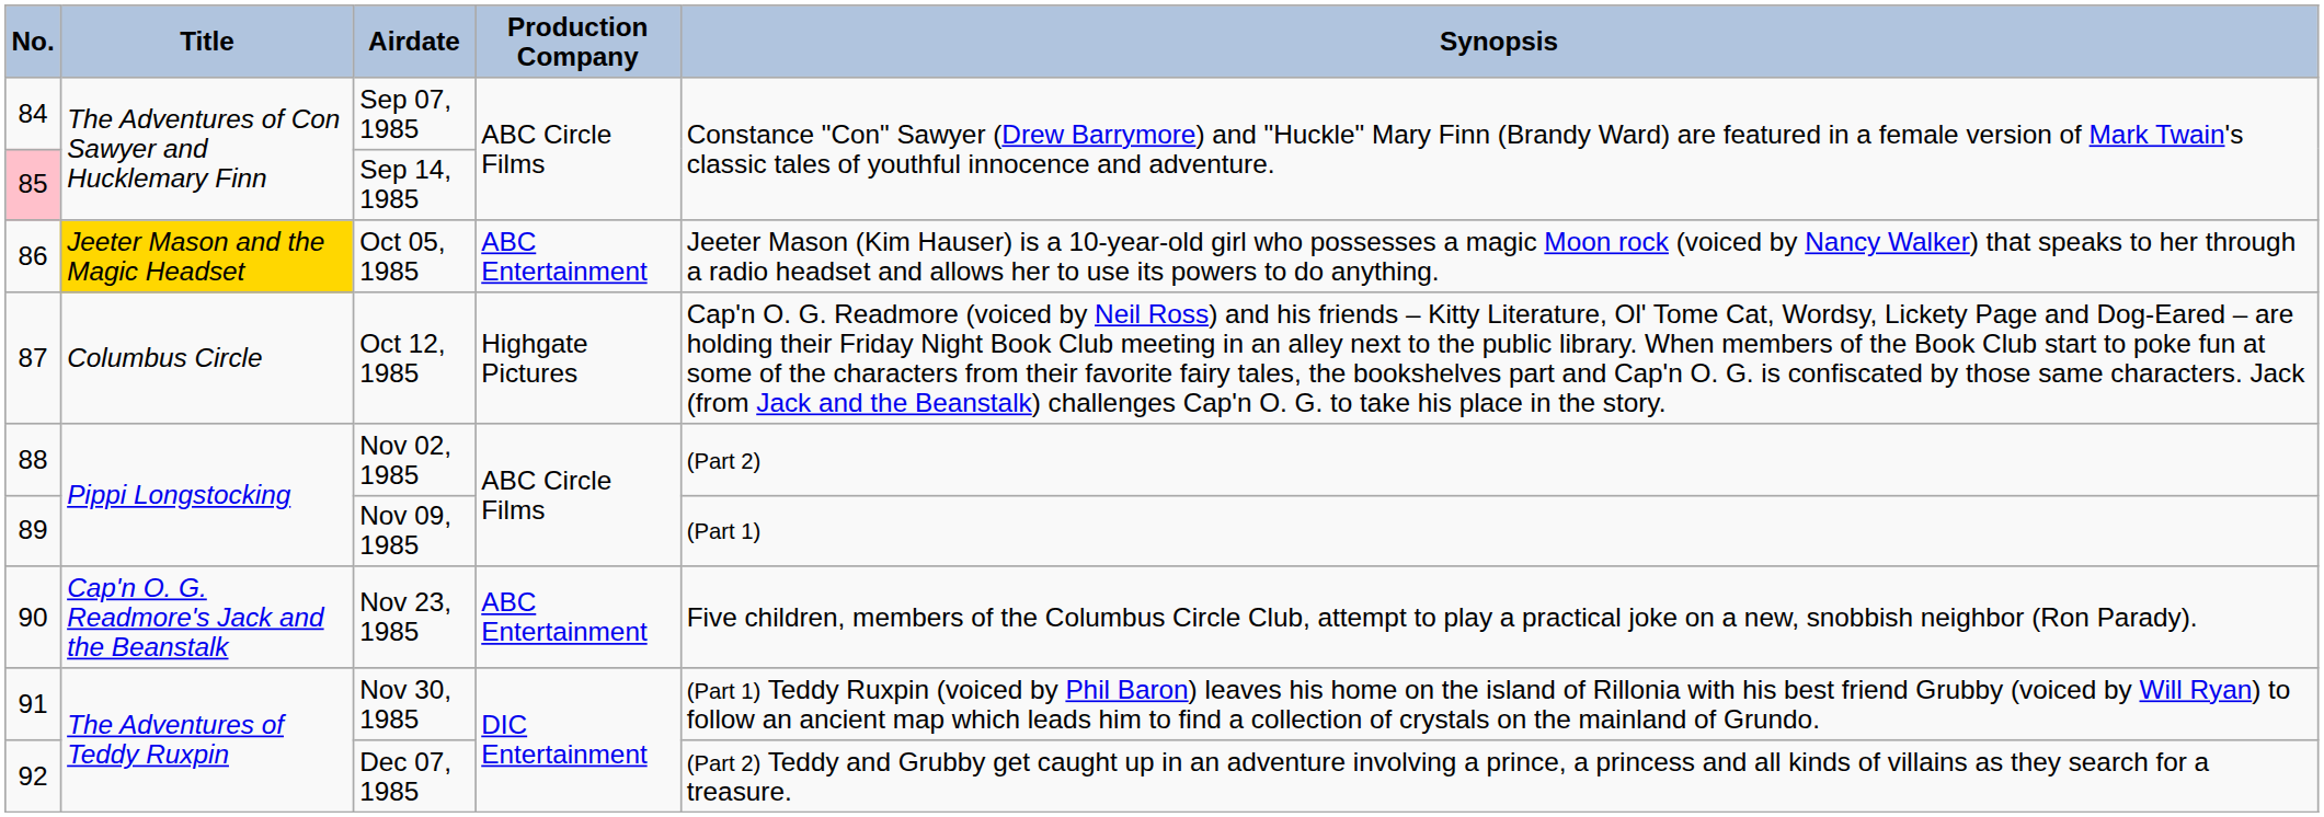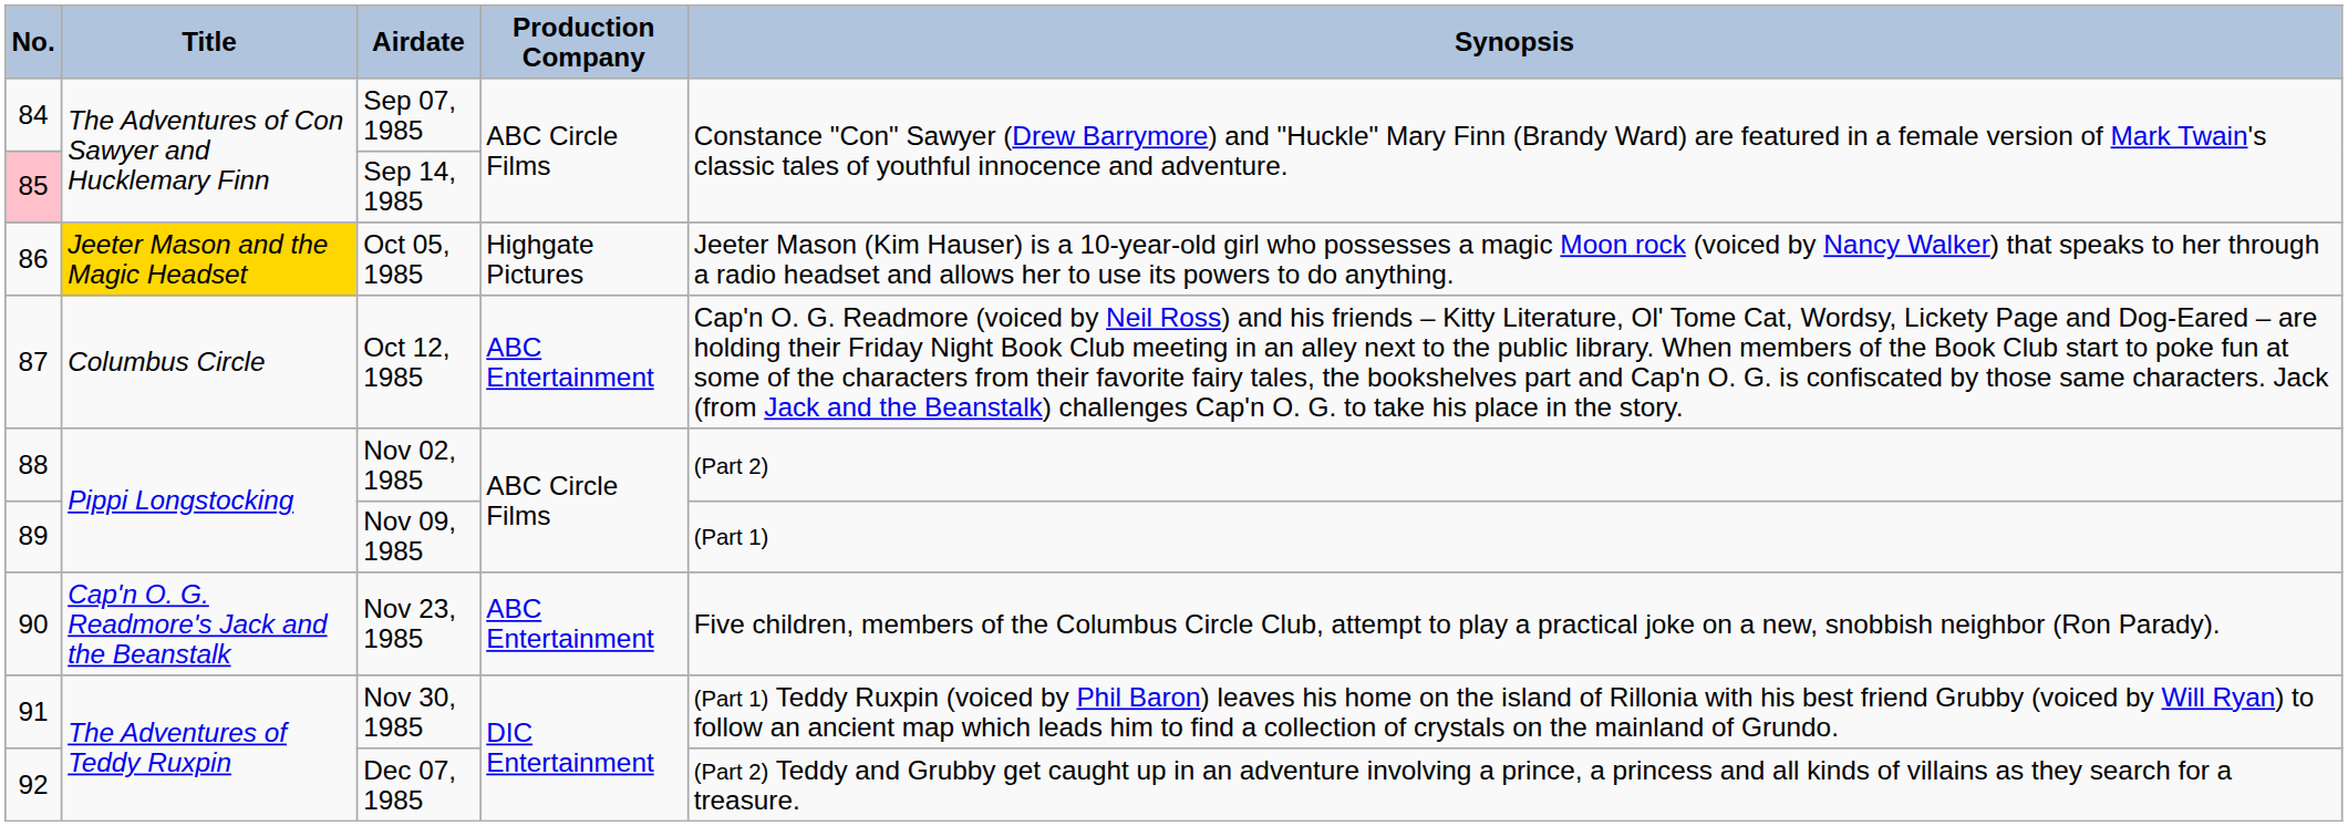Oct 05, 1985 | Production Company: ABC Entertainment -> Highgate Pictures
Oct 12, 1985 | Production Company: Highgate Pictures -> ABC Entertainment
